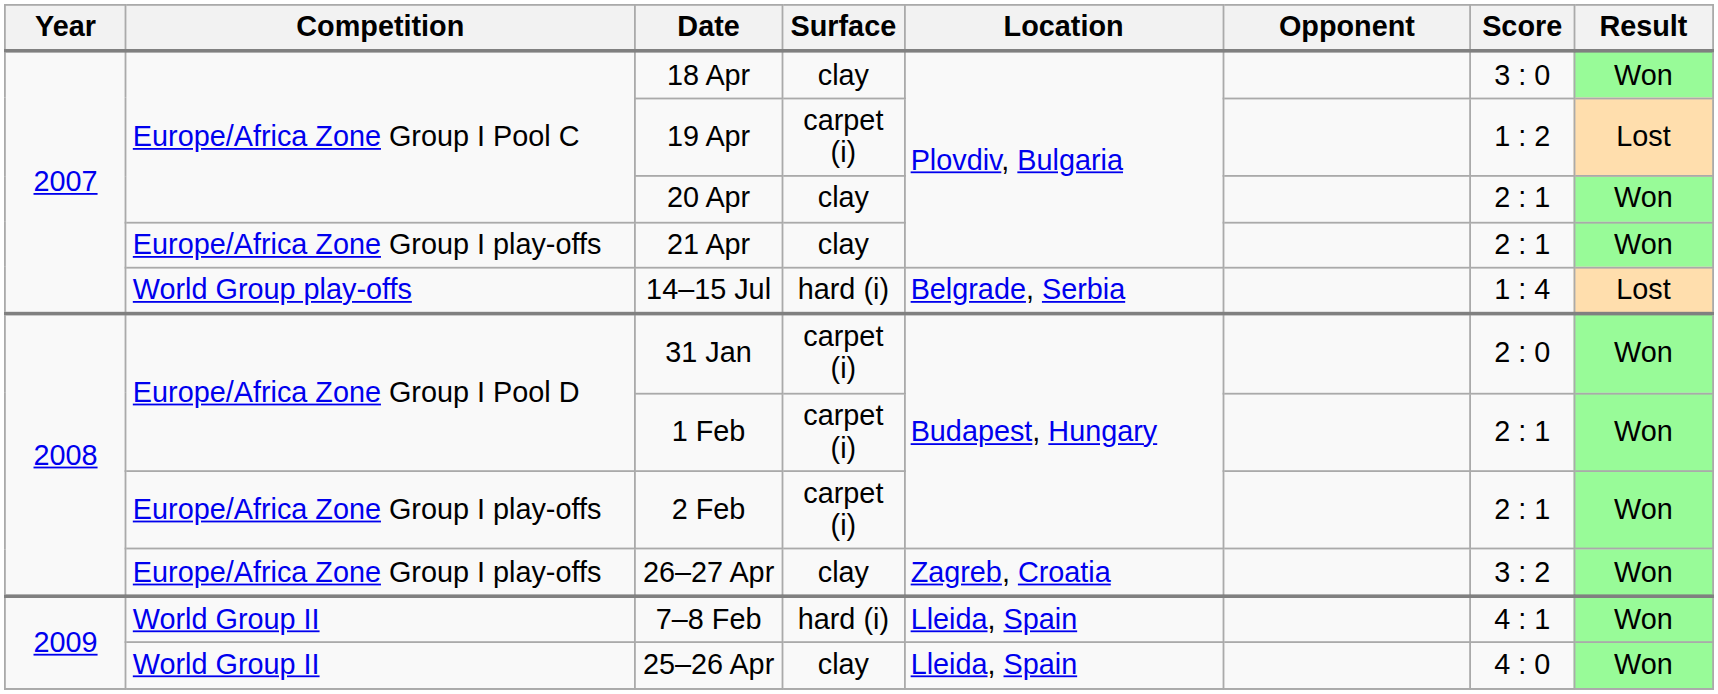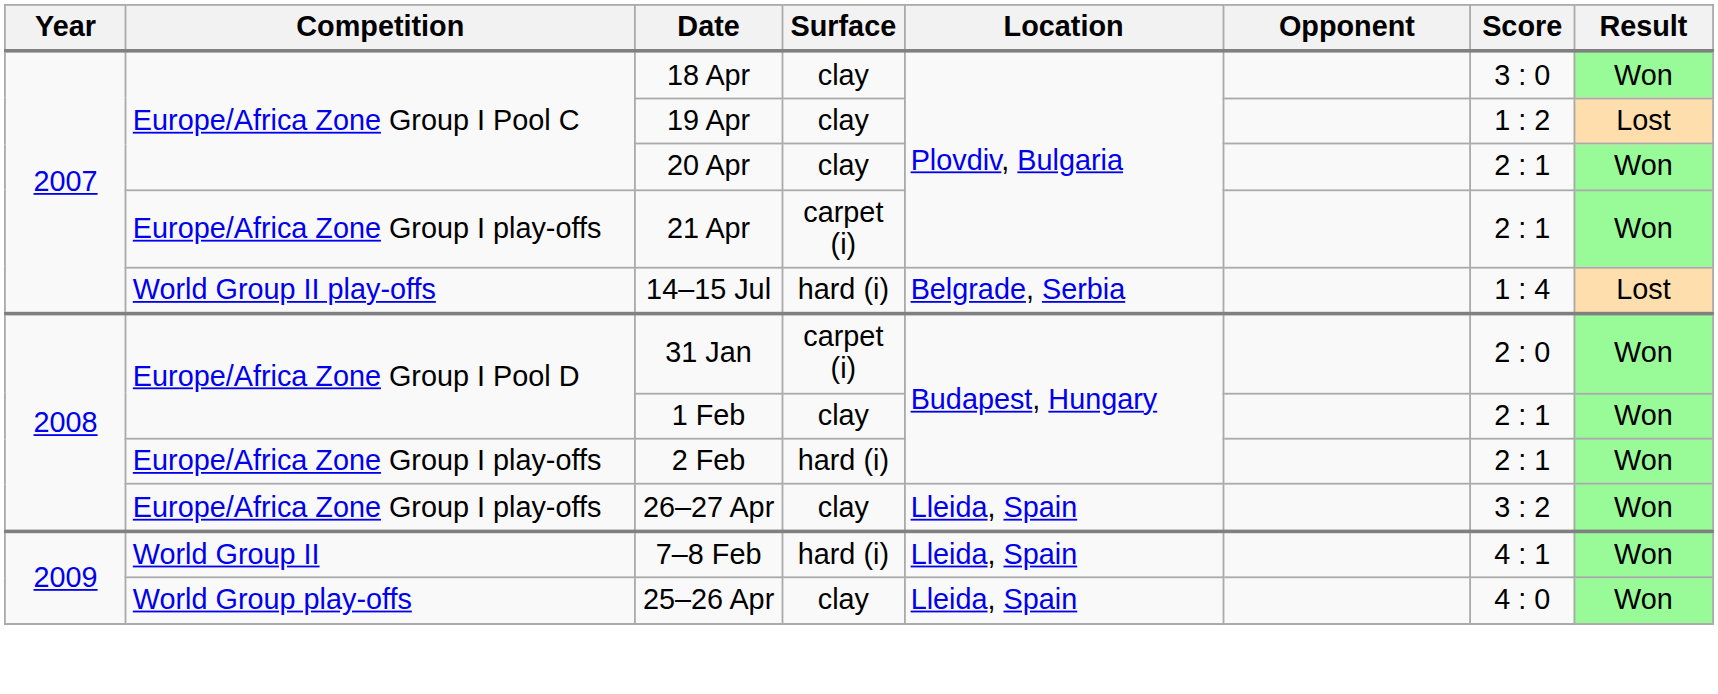19 Apr | Surface: carpet (i) -> clay
21 Apr | Surface: clay -> carpet (i)
14–15 Jul | Competition: World Group play-offs -> World Group II play-offs
1 Feb | Surface: carpet (i) -> clay
2 Feb | Surface: carpet (i) -> hard (i)
26–27 Apr | Location: Zagreb, Croatia -> Lleida, Spain
25–26 Apr | Competition: World Group II -> World Group play-offs
